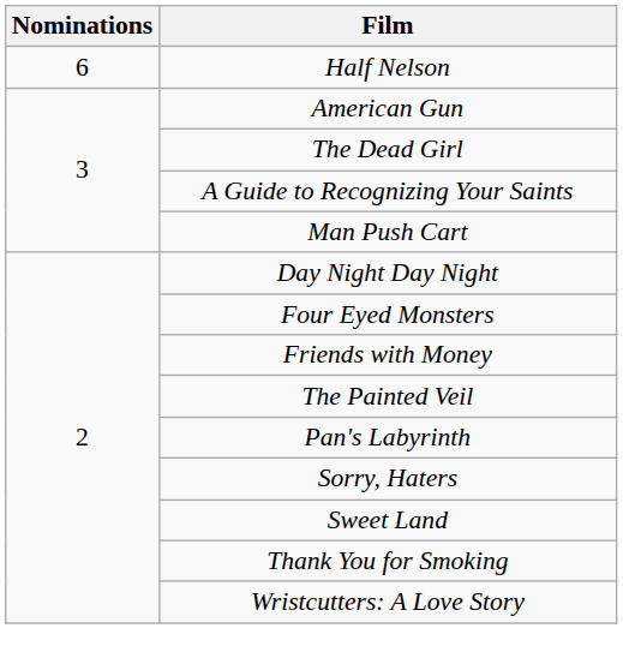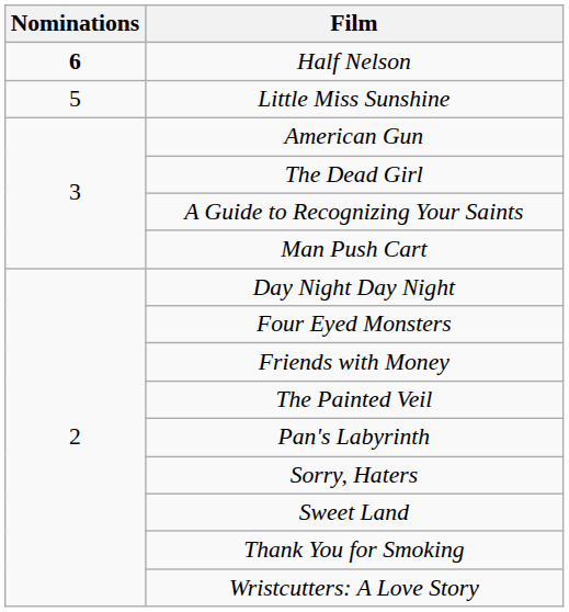Half Nelson | Nominations: normal -> bold
+ row: 5 | Little Miss Sunshine
